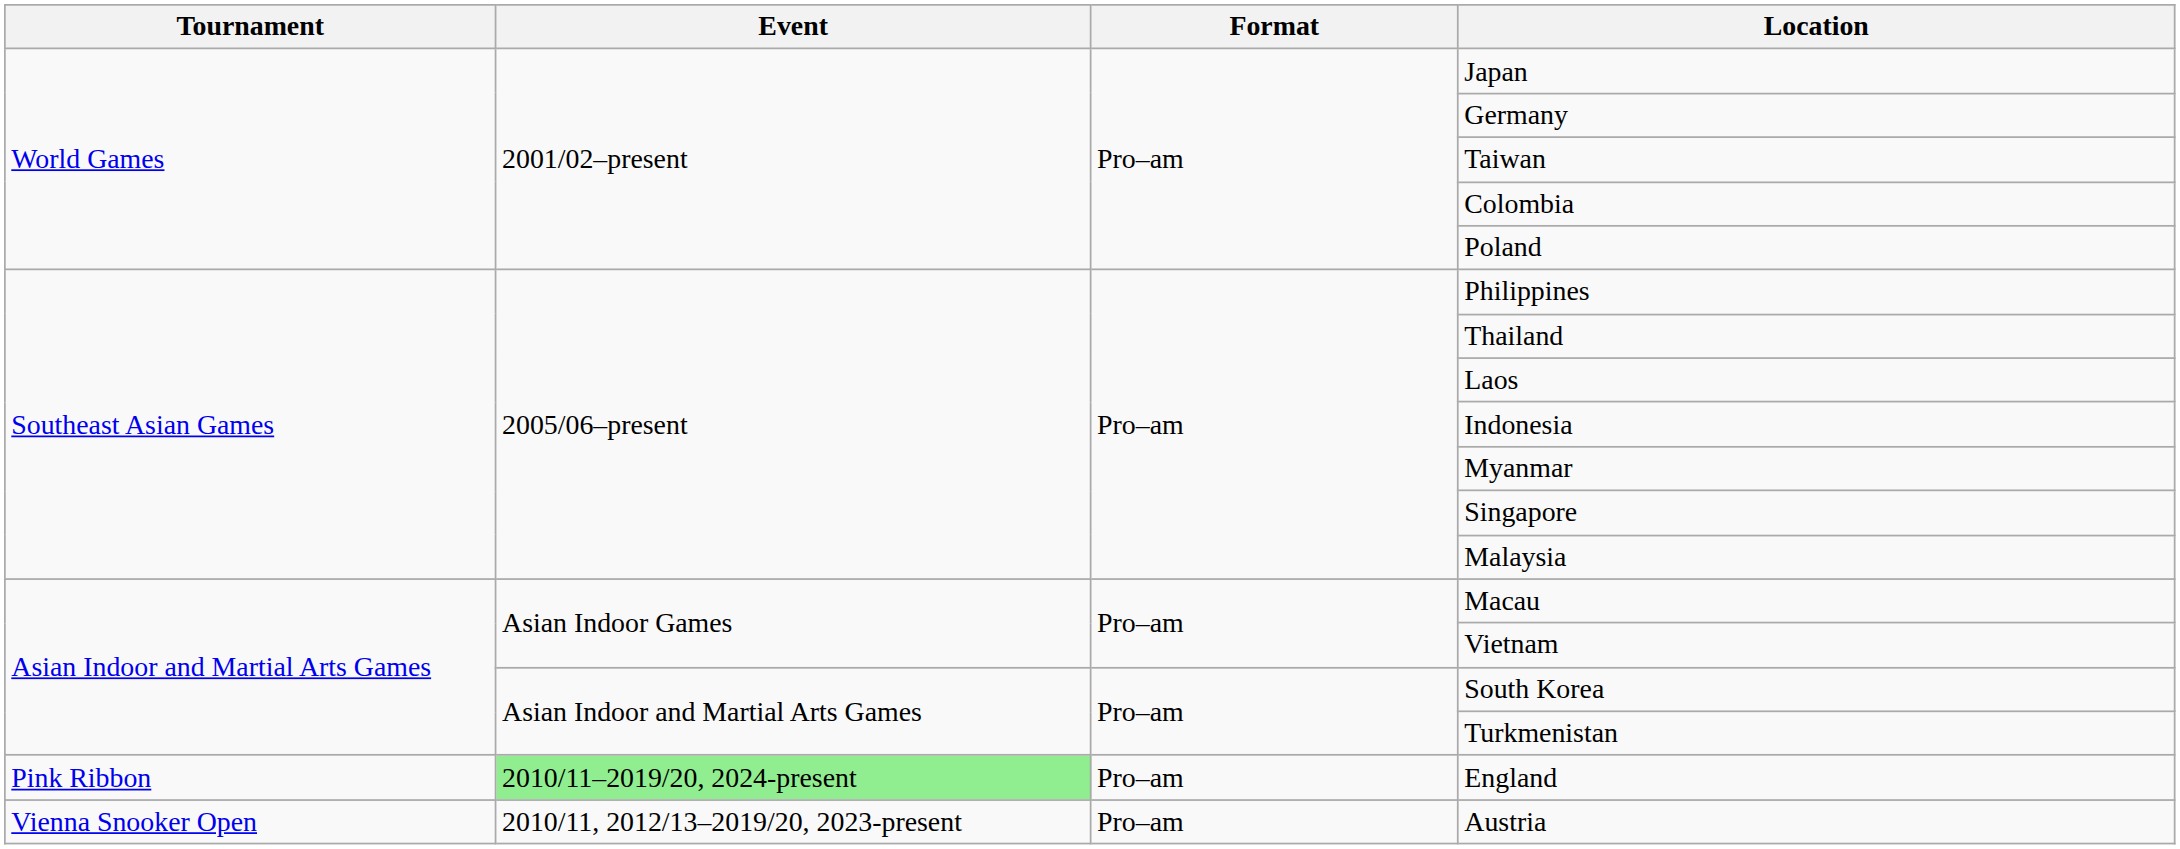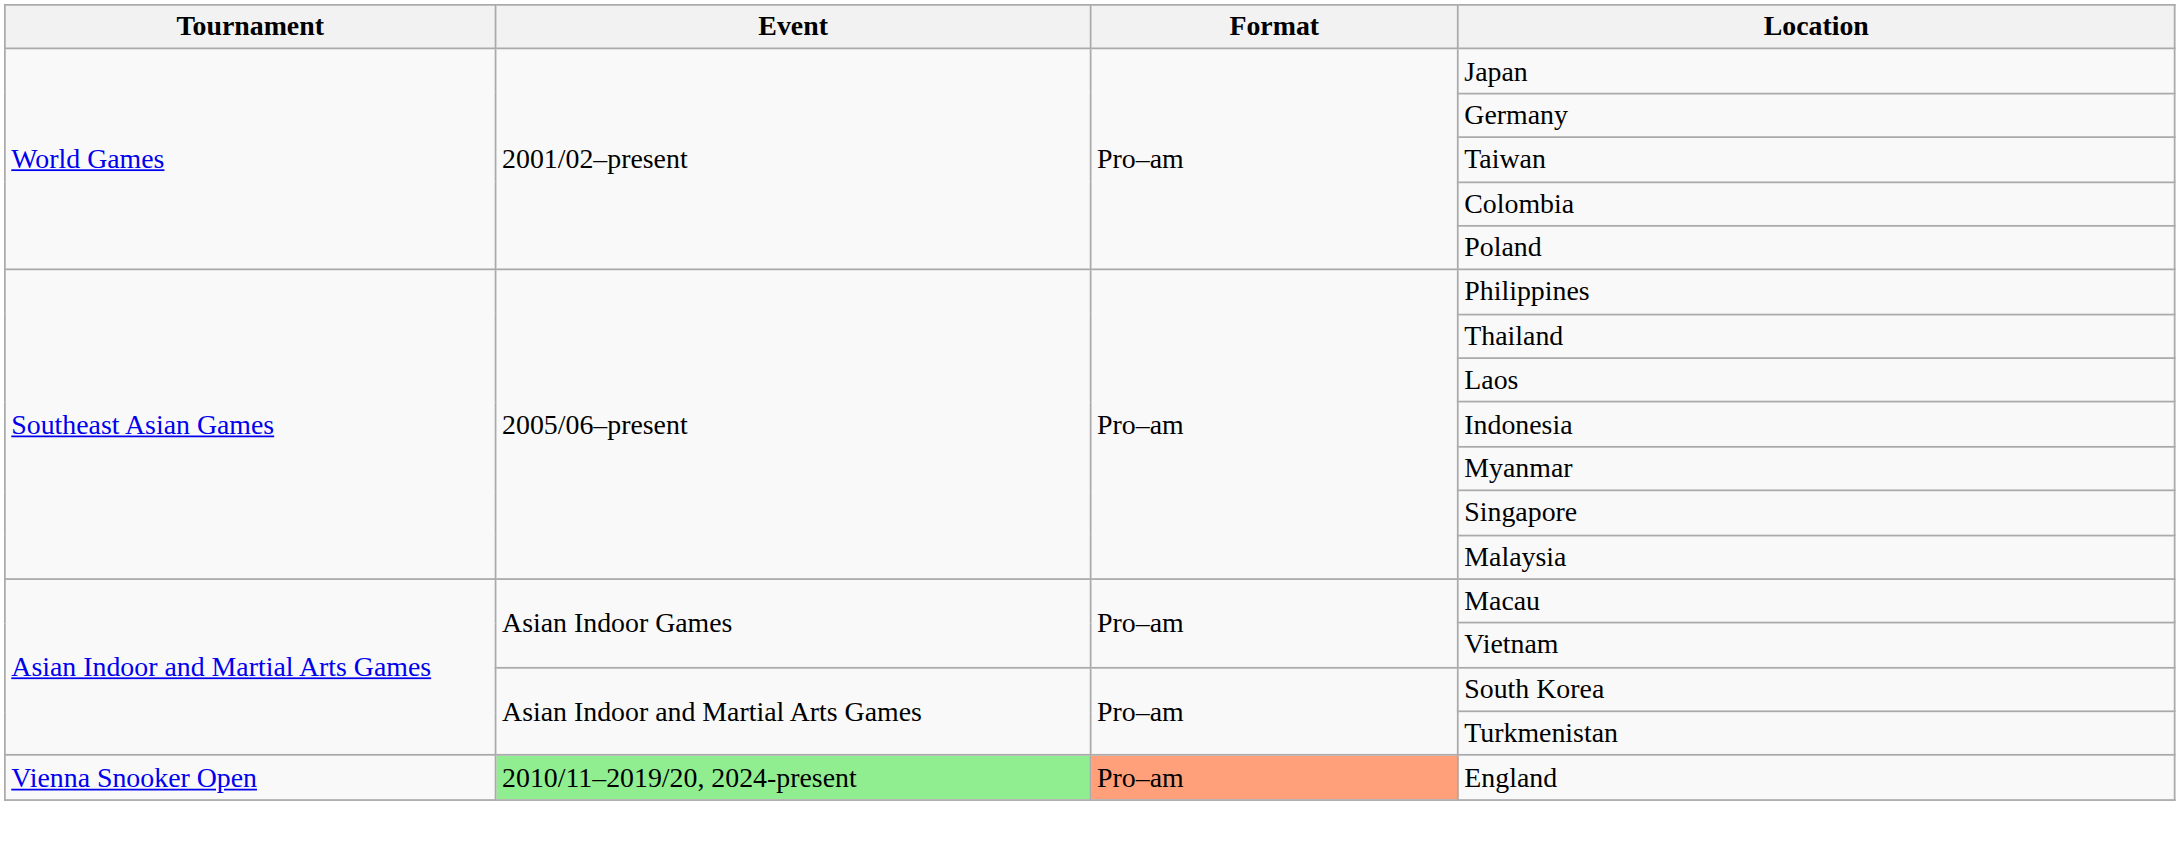England | Tournament: Pink Ribbon -> Vienna Snooker Open
England | Format: no background -> lightsalmon background
- row: Vienna Snooker Open | 2010/11, 2012/13–2019/20, 2023-present | Pro–am | Austria
